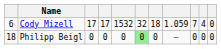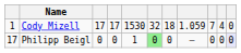Cody Mizell | column 1: 6 -> 1
Cody Mizell | column 5: 1532 -> 1530
Philipp Beigl | column 1: 18 -> 17
Philipp Beigl | column 5: 0 -> 1
Philipp Beigl | column 11: no background -> lavender background
